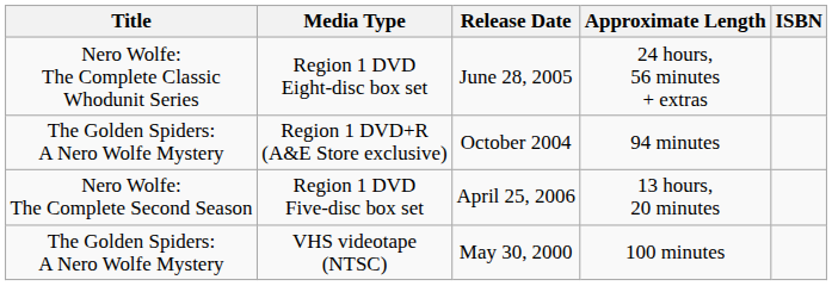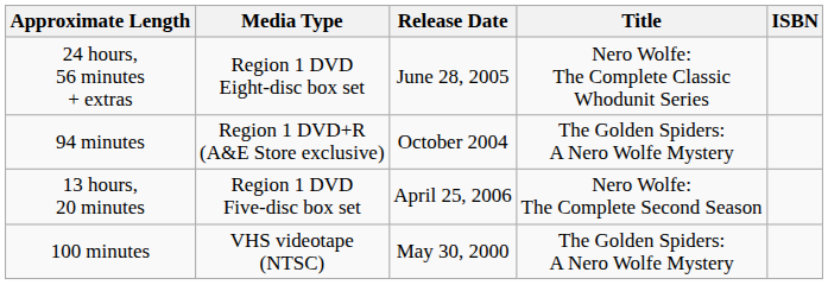columns swapped: Title <-> Approximate Length
